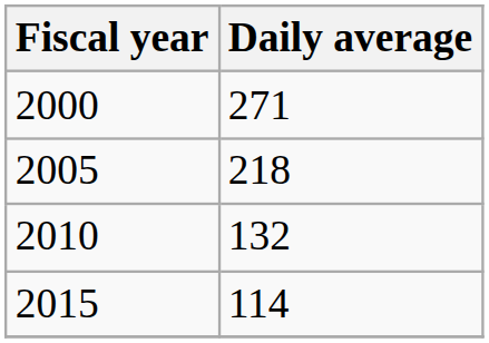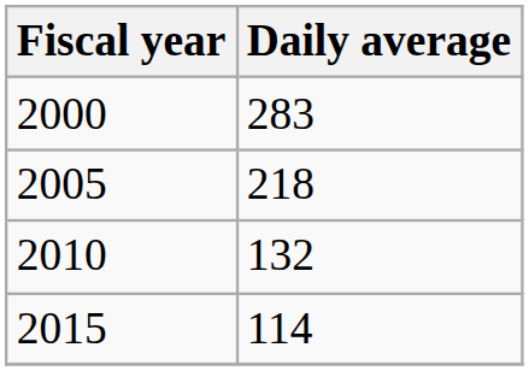2000 | Daily average: 271 -> 283
